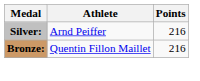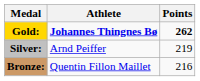+ row: Gold: | Johannes Thingnes Bø | 262
Silver: | Points: 216 -> 219
